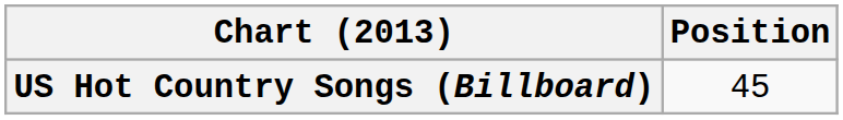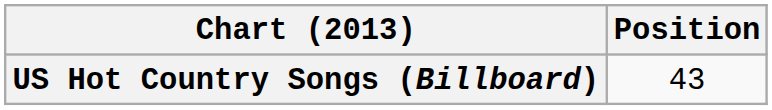US Hot Country Songs (Billboard) | Position: 45 -> 43
